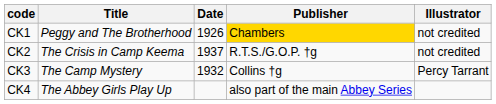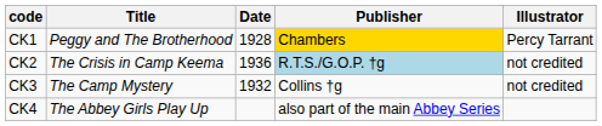CK1 | Date: 1926 -> 1928
CK1 | Illustrator: not credited -> Percy Tarrant
CK2 | Date: 1937 -> 1936
CK2 | Publisher: no background -> lightblue background
CK3 | Illustrator: Percy Tarrant -> not credited
